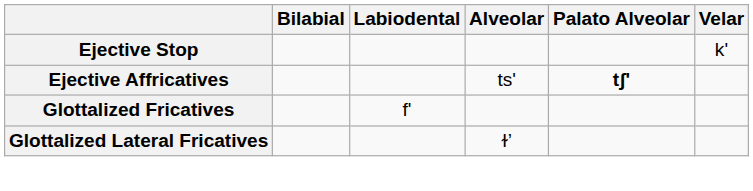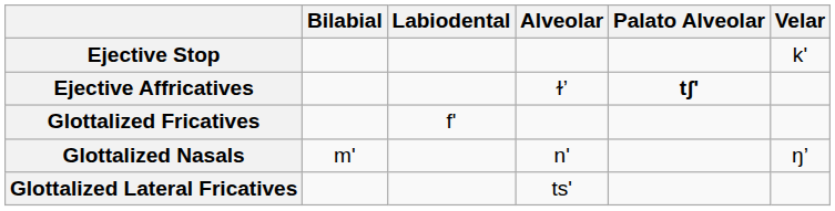Ejective Affricatives | Alveolar: ts' -> ɫ’
+ row: Glottalized Nasals | m' | n' | ŋ’
Glottalized Lateral Fricatives | Alveolar: ɫ’ -> ts'
